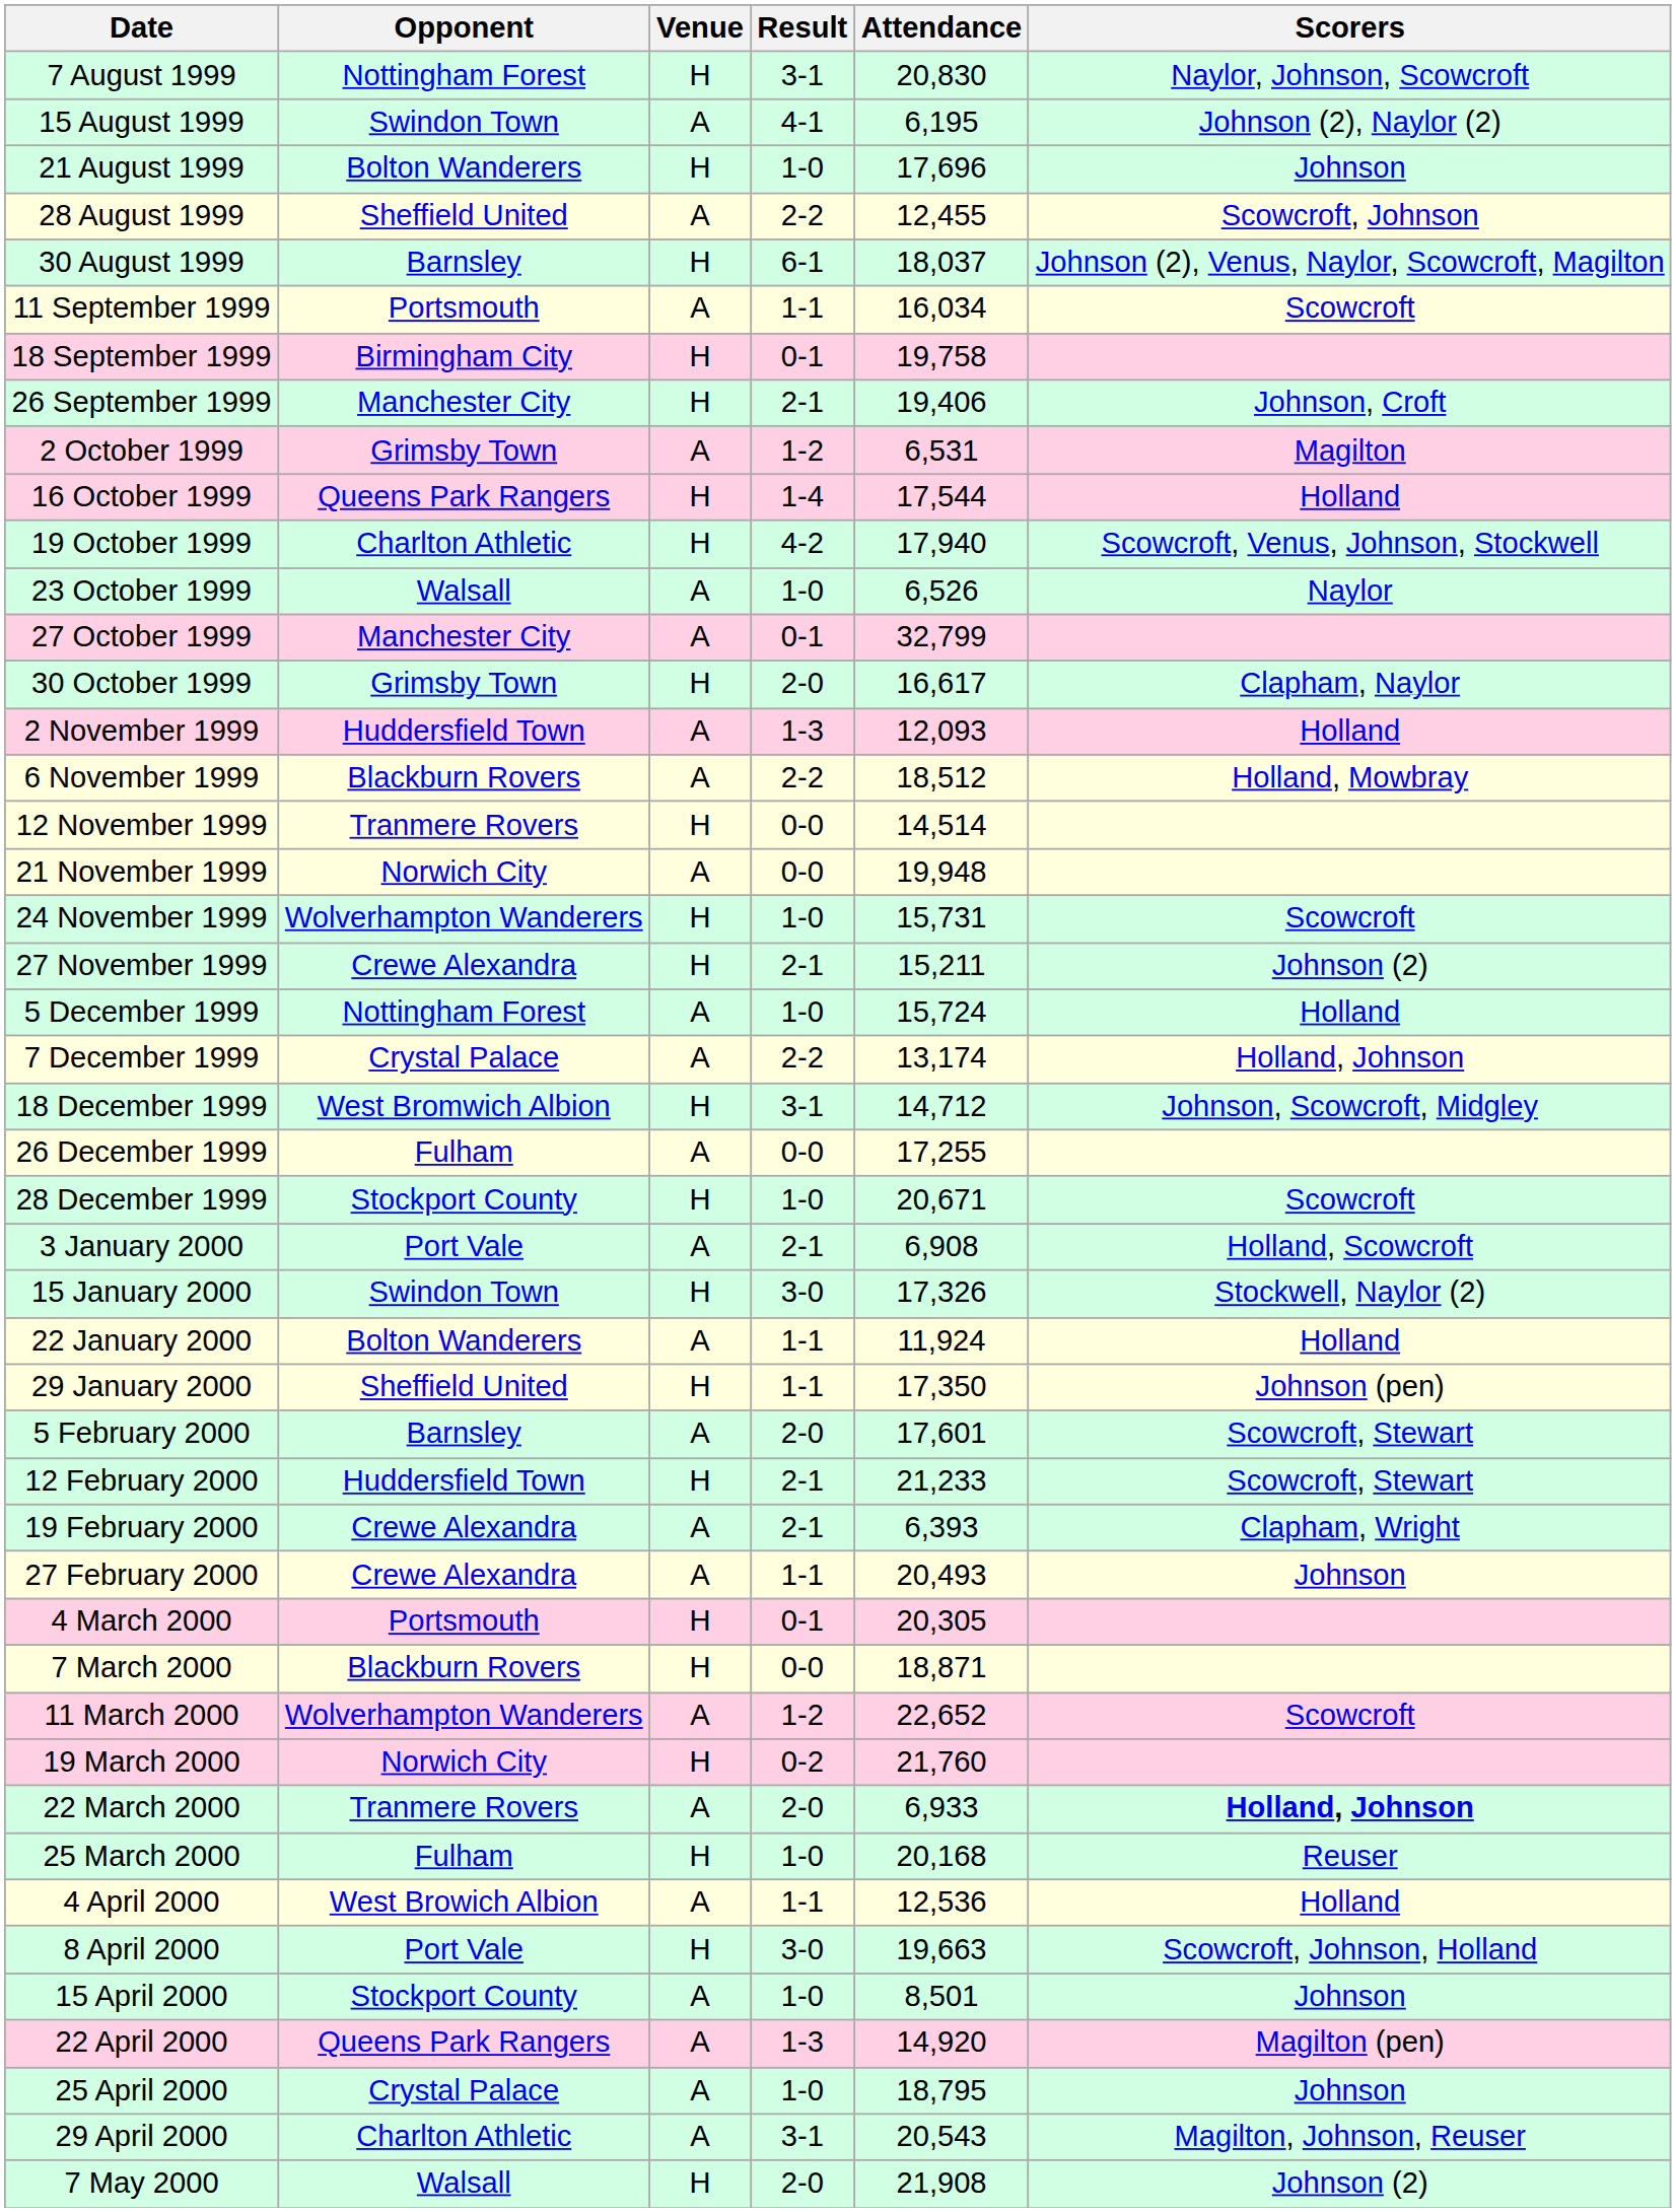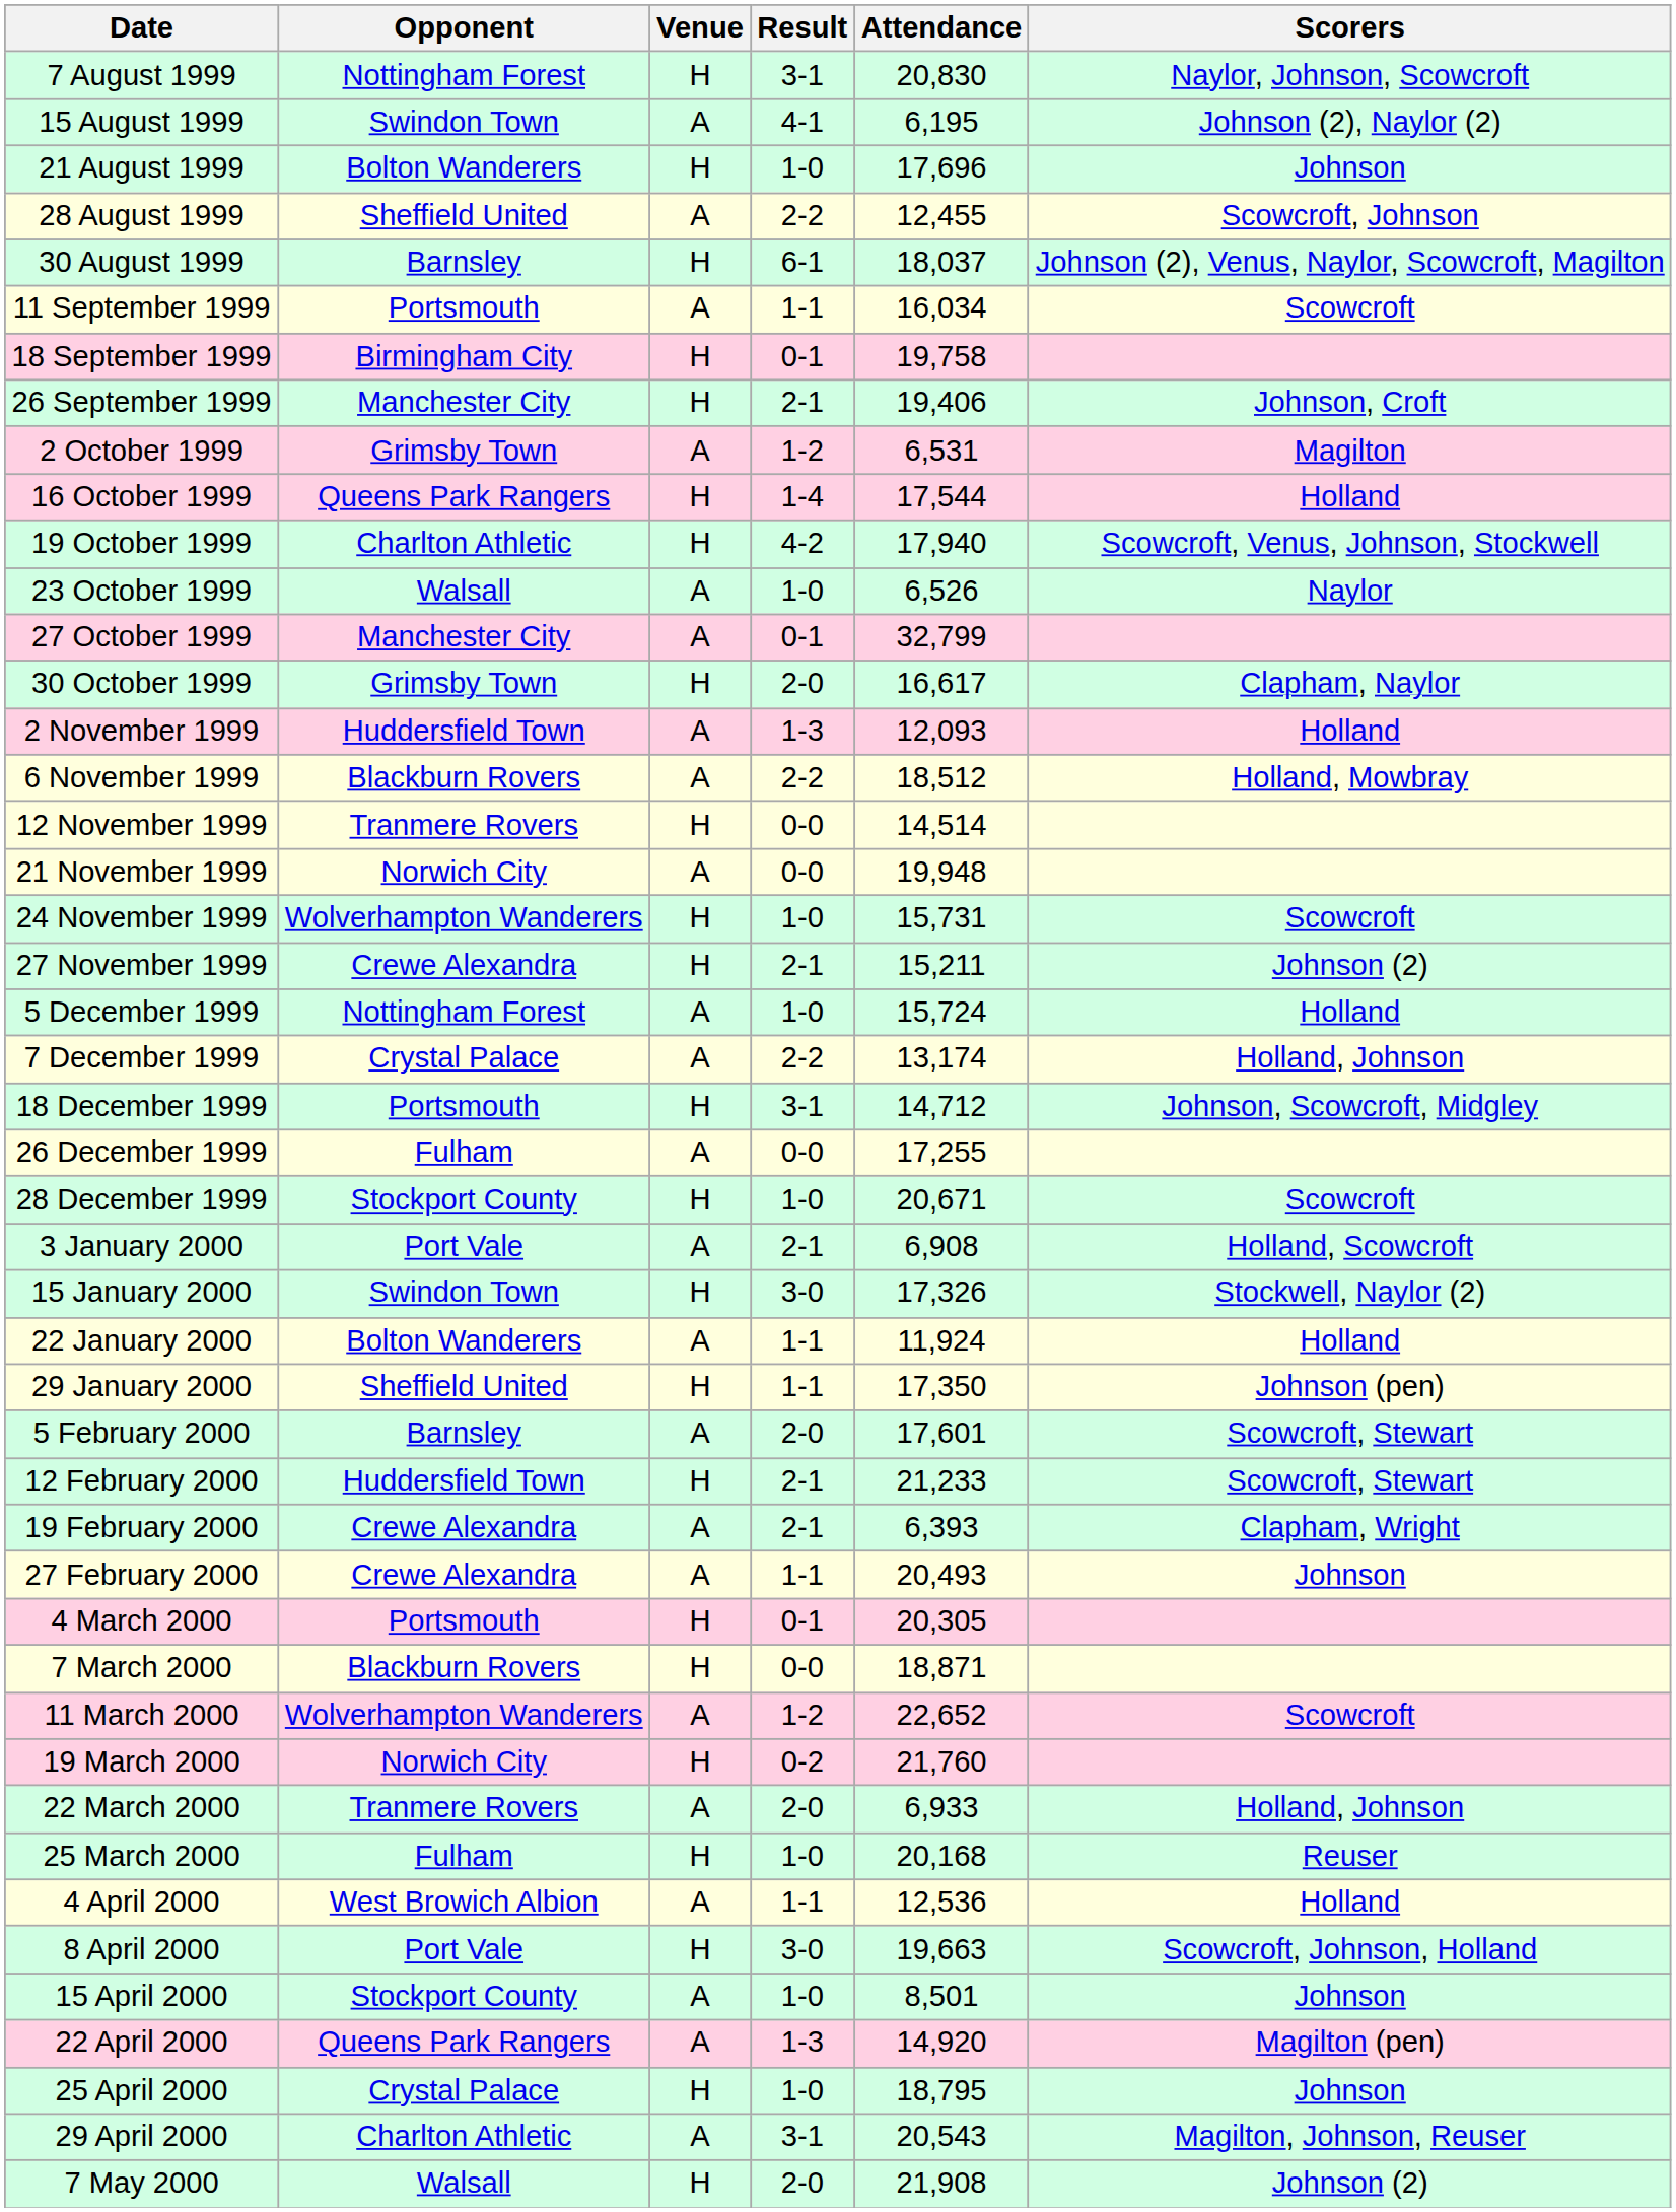18 December 1999 | Opponent: West Bromwich Albion -> Portsmouth
22 March 2000 | Scorers: bold -> normal
25 April 2000 | Venue: A -> H
